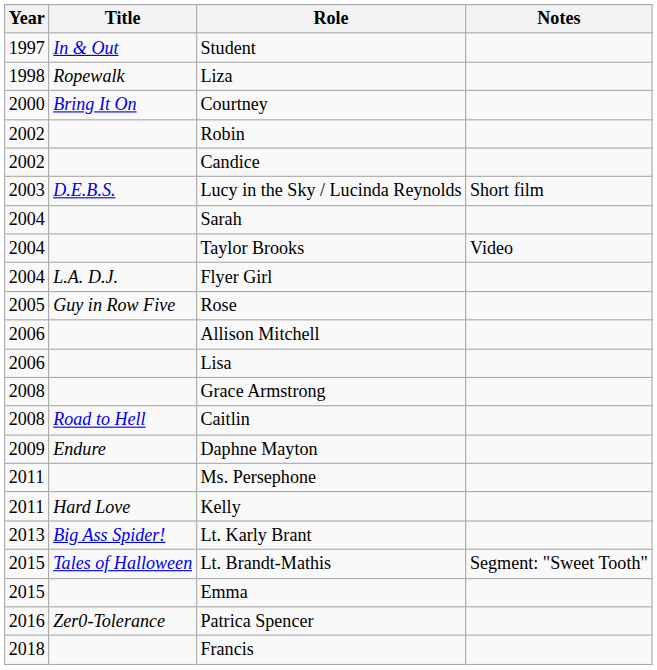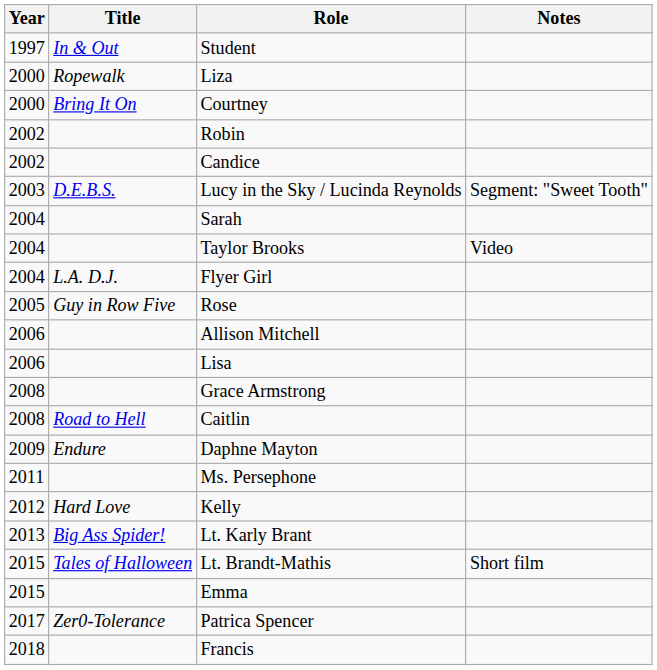Liza | Year: 1998 -> 2000
Lucy in the Sky / Lucinda Reynolds | Notes: Short film -> Segment: "Sweet Tooth"
Kelly | Year: 2011 -> 2012
Lt. Brandt-Mathis | Notes: Segment: "Sweet Tooth" -> Short film
Patrica Spencer | Year: 2016 -> 2017
